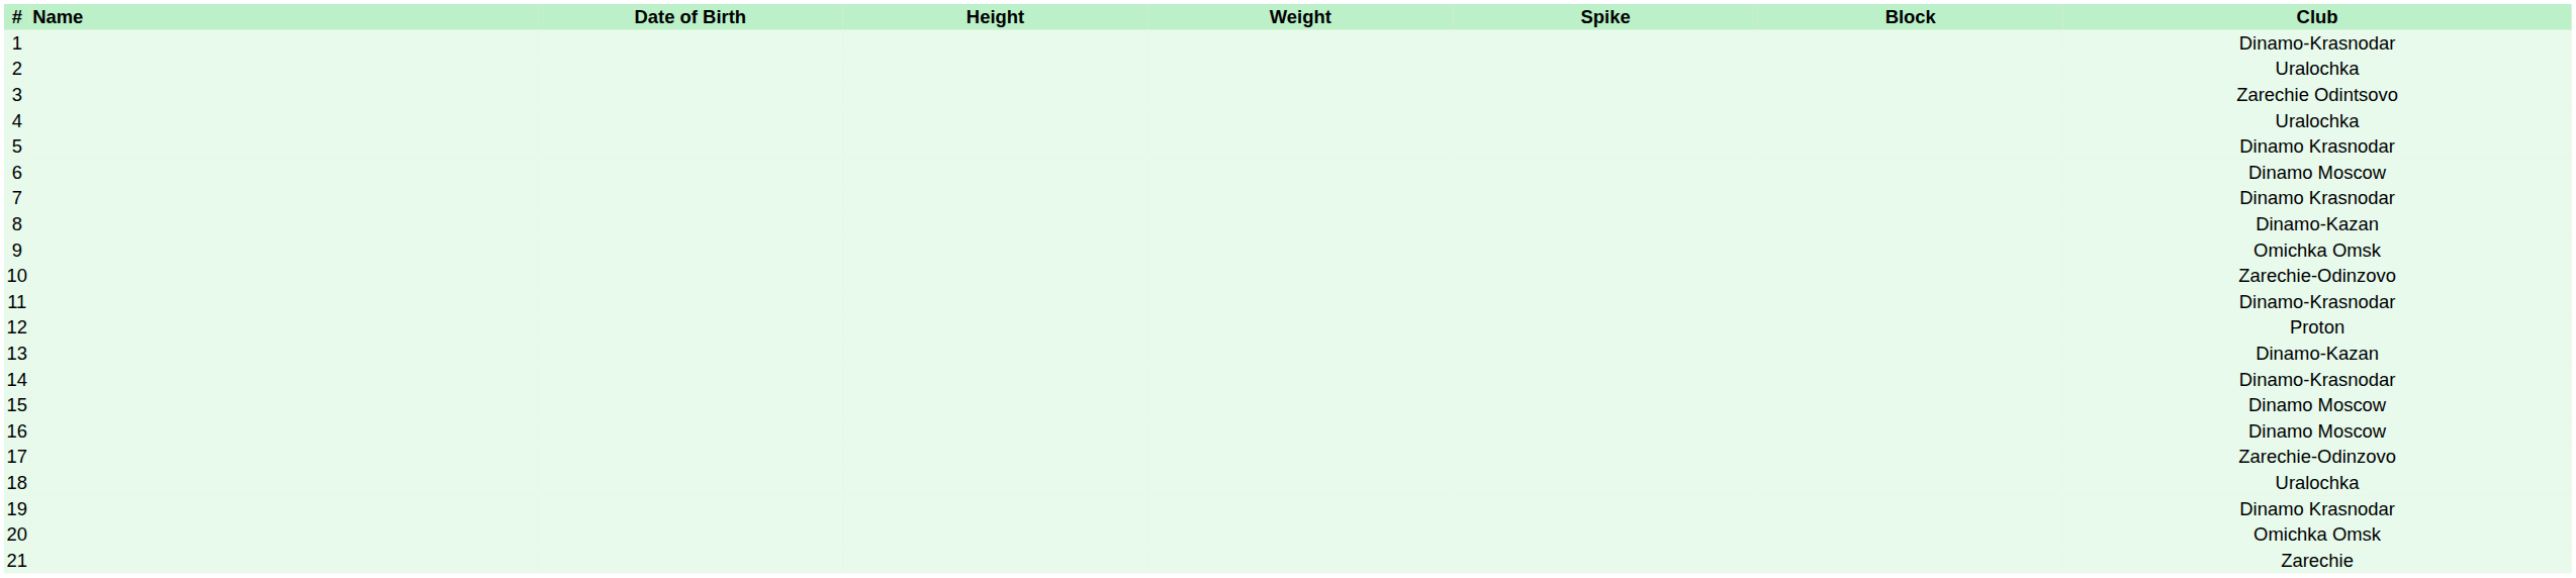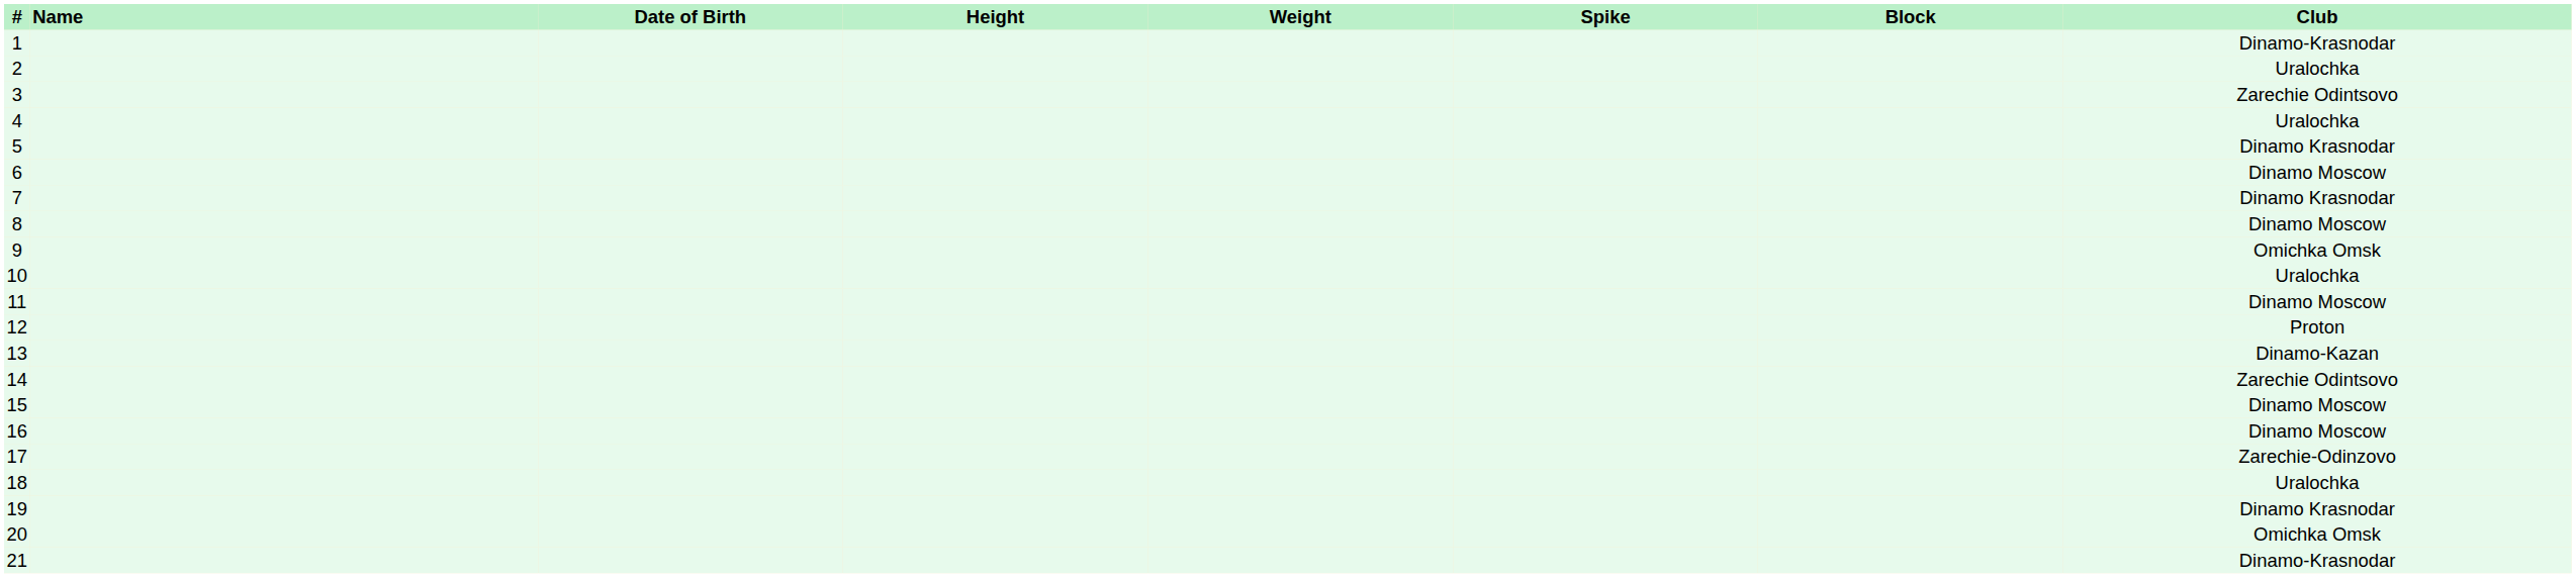8 | Club: Dinamo-Kazan -> Dinamo Moscow
10 | Club: Zarechie-Odinzovo -> Uralochka
11 | Club: Dinamo-Krasnodar -> Dinamo Moscow
14 | Club: Dinamo-Krasnodar -> Zarechie Odintsovo
21 | Club: Zarechie -> Dinamo-Krasnodar
